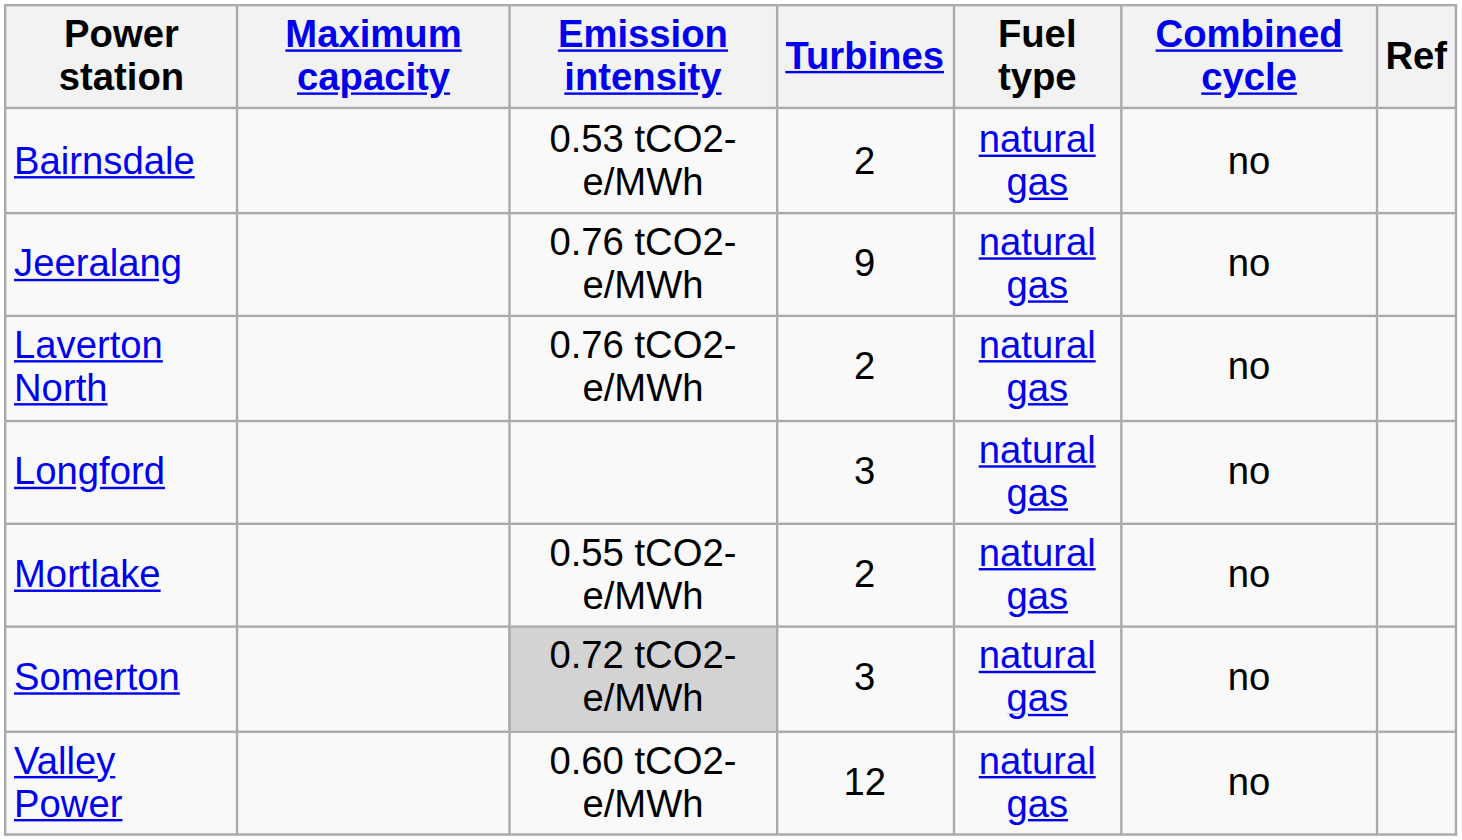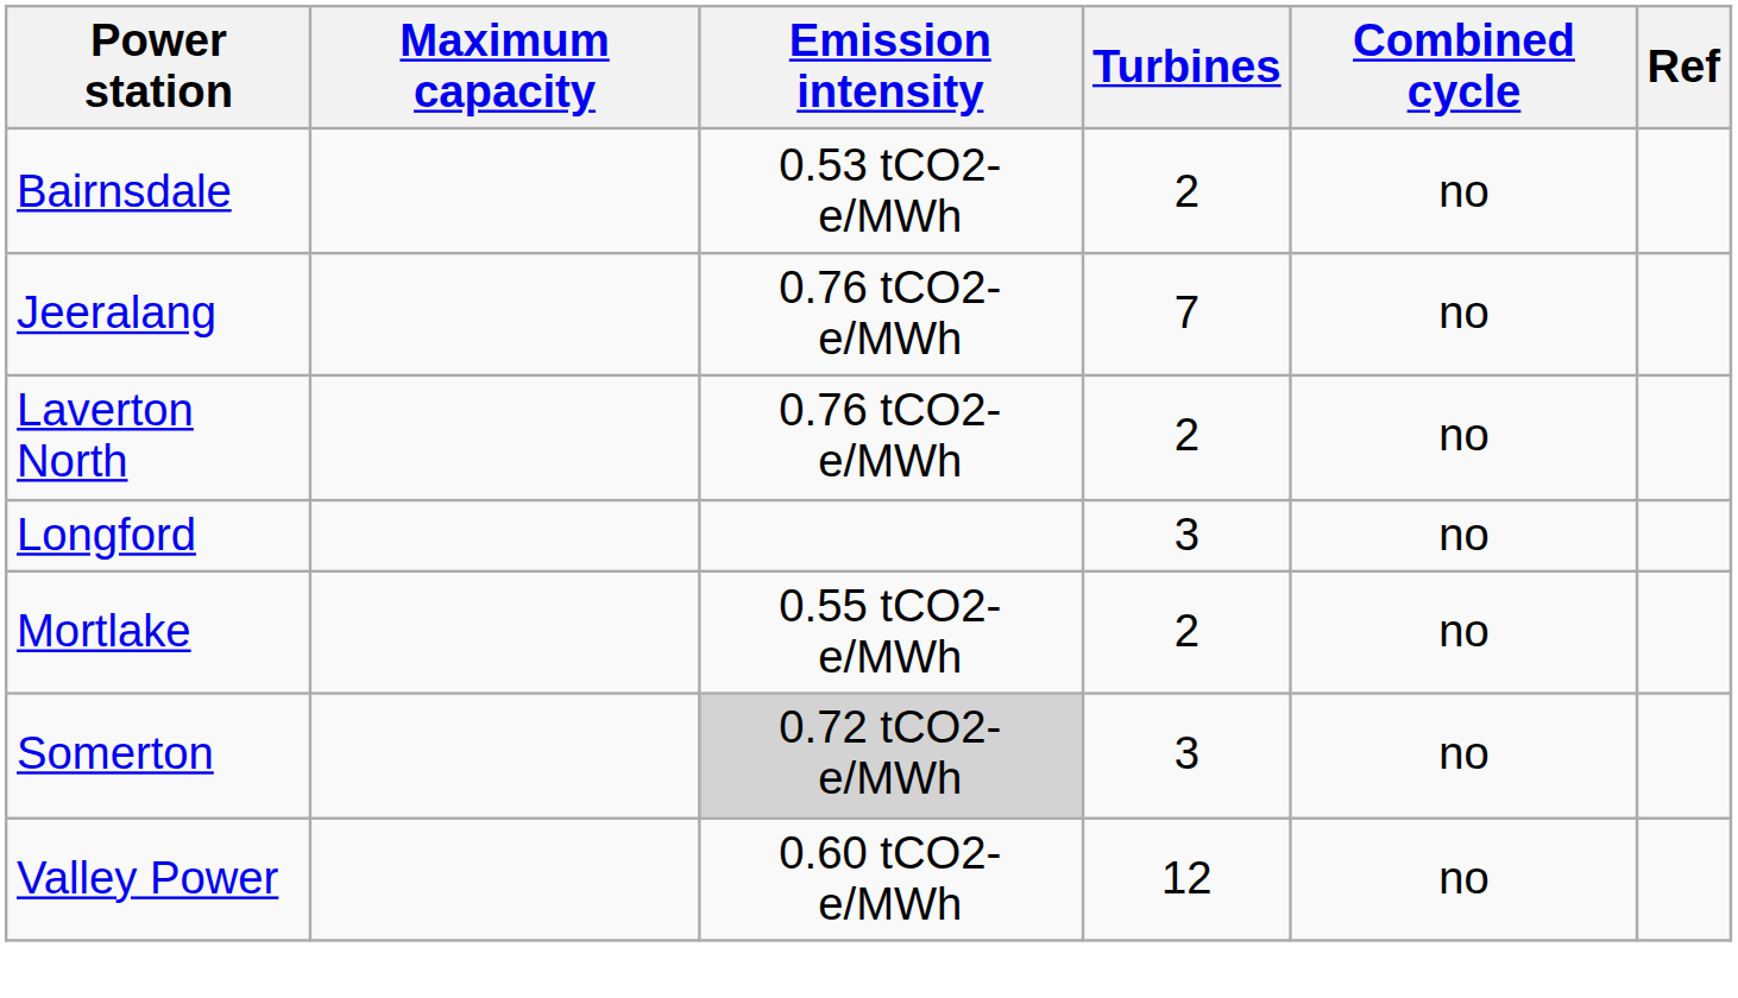- column: Fuel type | natural gas | natural gas | natural gas | natural gas | natural gas | natural gas | natural gas
Jeeralang | Turbines: 9 -> 7
